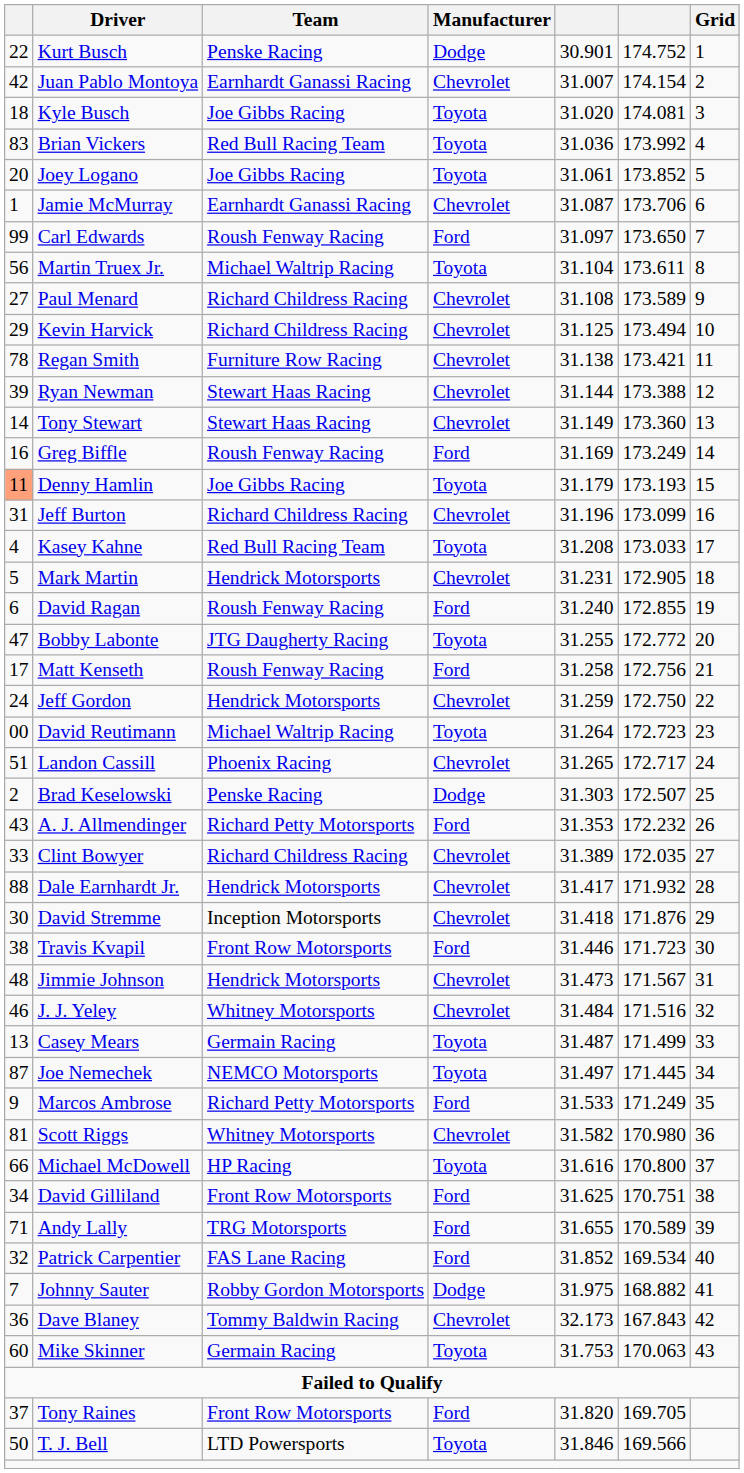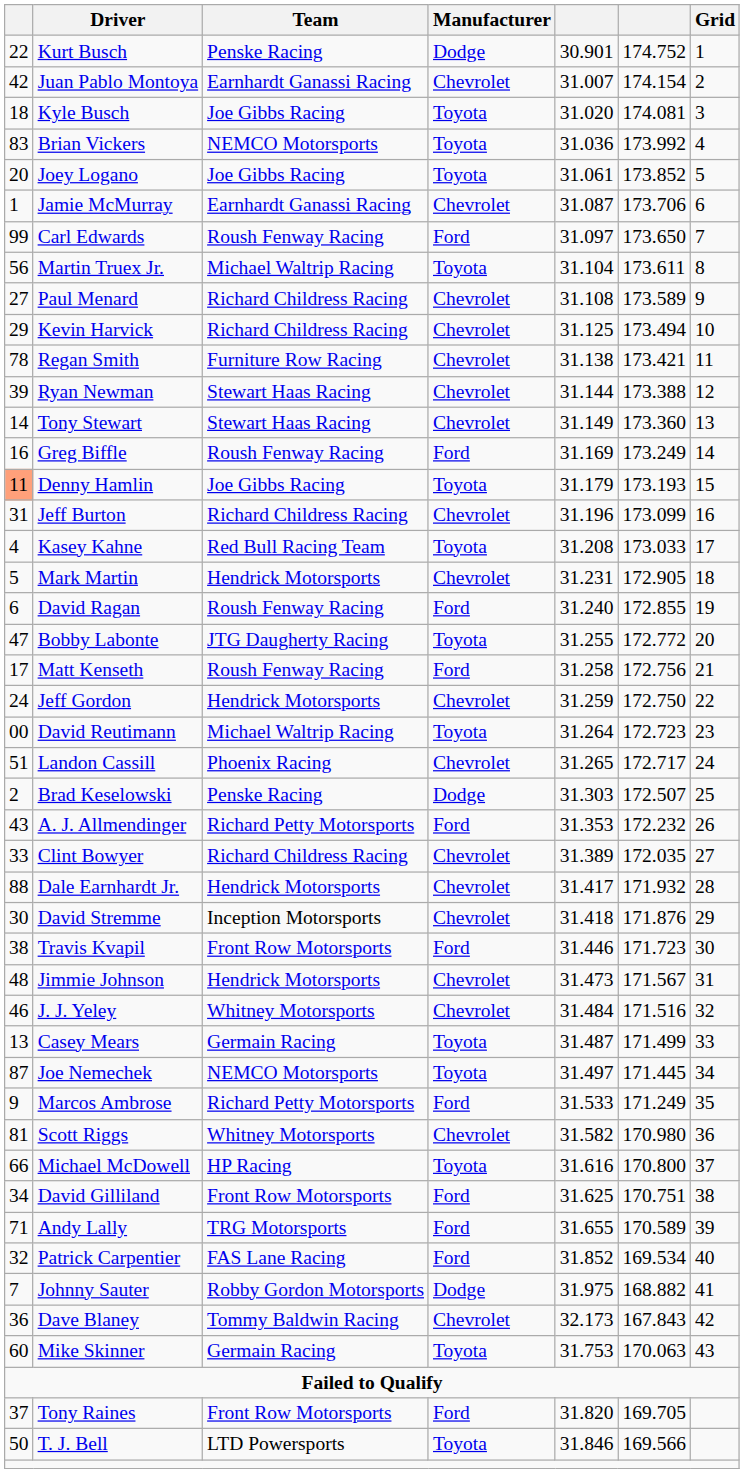Brian Vickers | Team: Red Bull Racing Team -> NEMCO Motorsports
